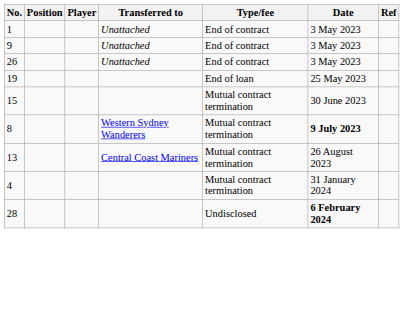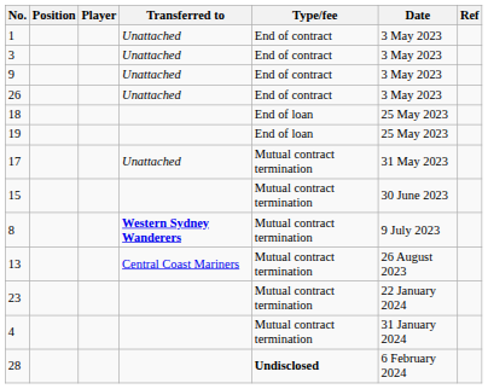+ row: 3 | Unattached | End of contract | 3 May 2023
+ row: 18 | End of loan | 25 May 2023
+ row: 17 | Unattached | Mutual contract termination | 31 May 2023
8 | Transferred to: normal -> bold
8 | Date: bold -> normal
+ row: 23 | Mutual contract termination | 22 January 2024
28 | Type/fee: normal -> bold
28 | Date: bold -> normal
